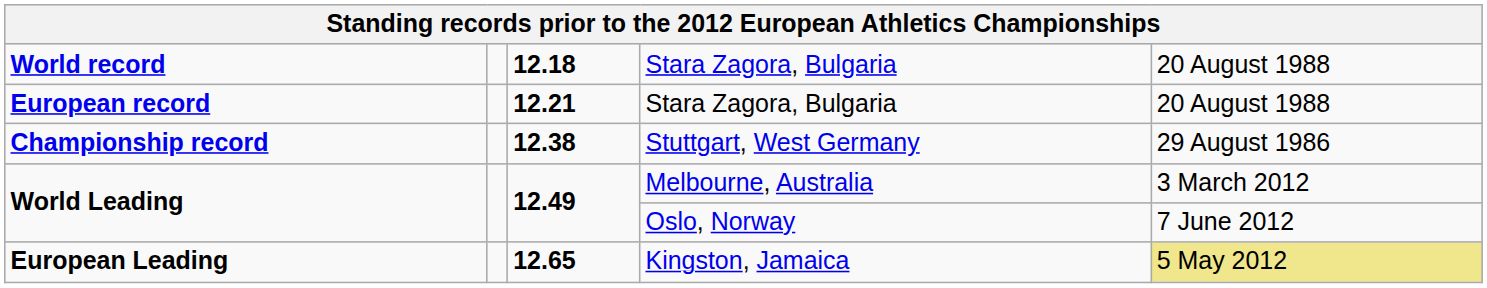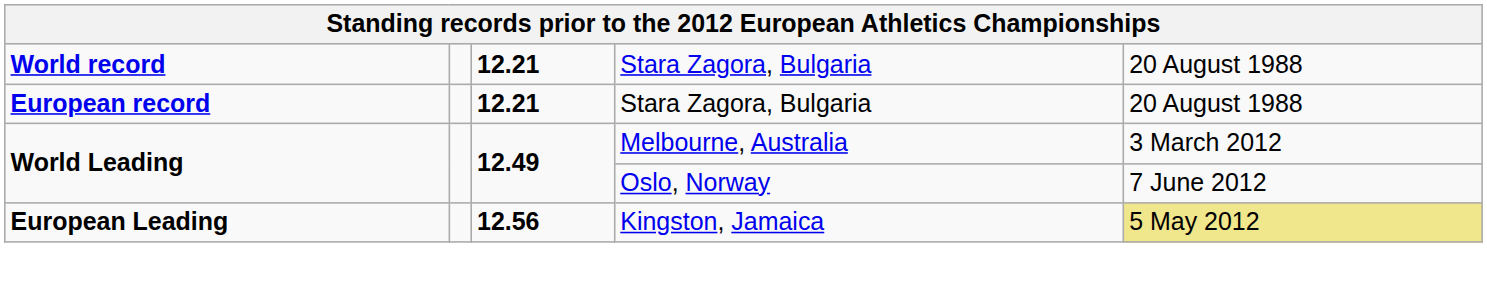World record | column 3: 12.18 -> 12.21
- row: Championship record | 12.38 | Stuttgart, West Germany | 29 August 1986
European Leading | column 3: 12.65 -> 12.56
